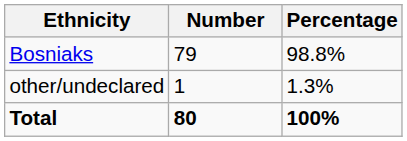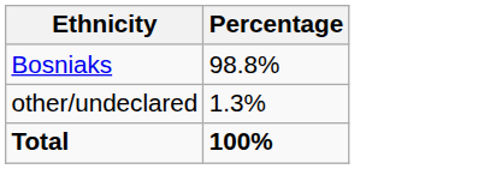- column: Number | 79 | 1 | 80
